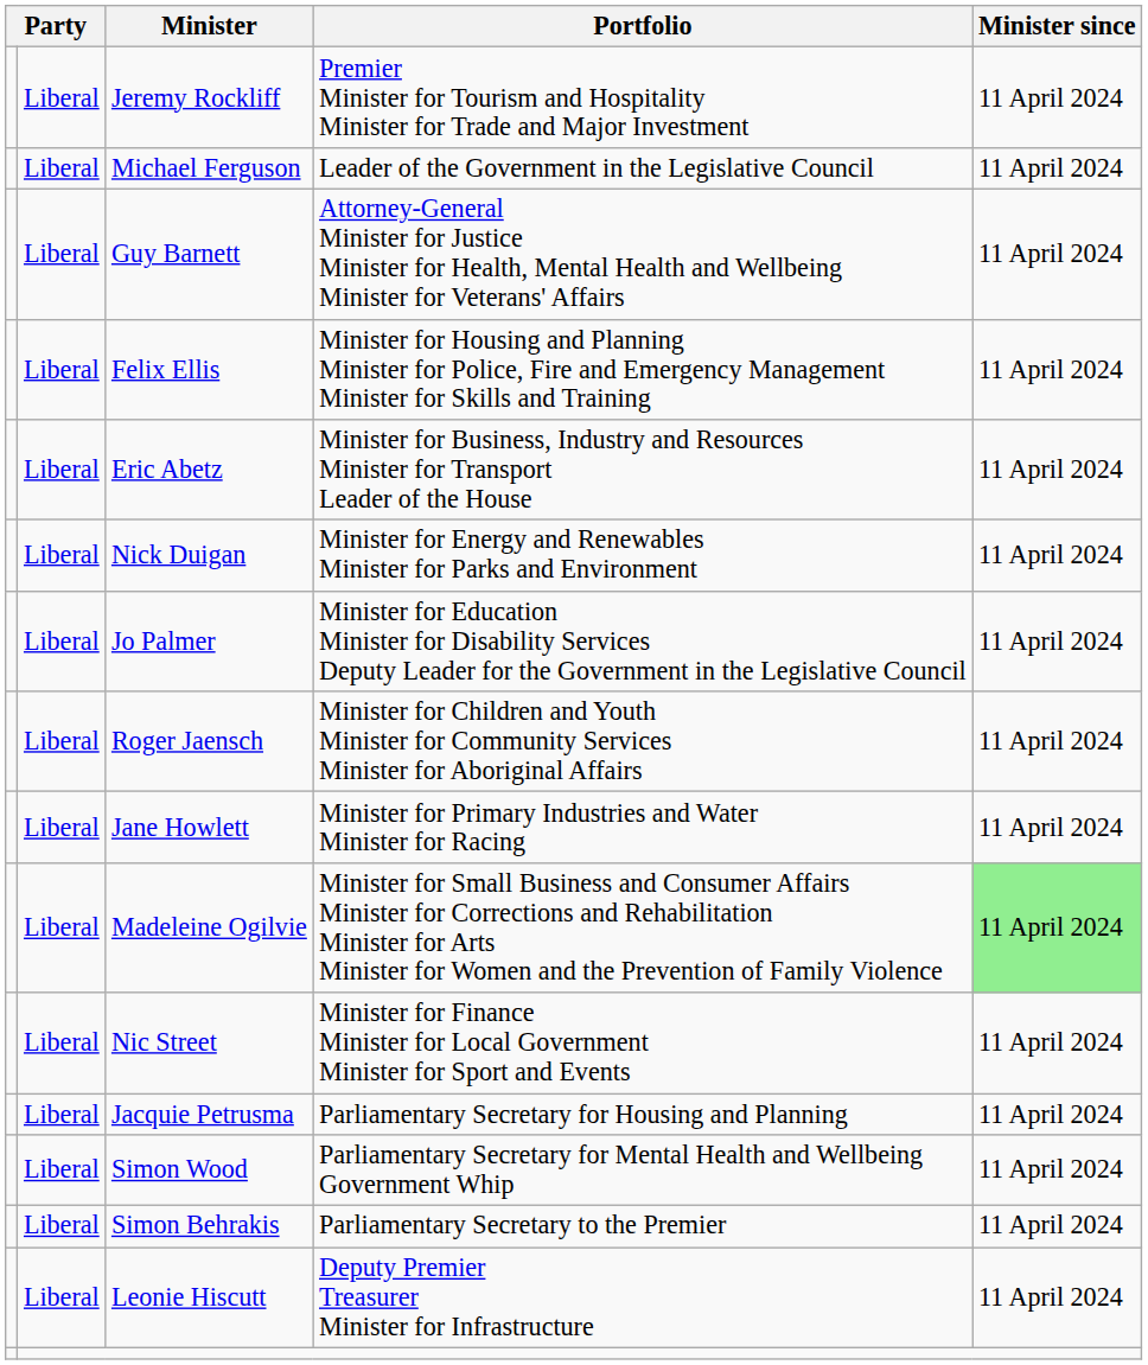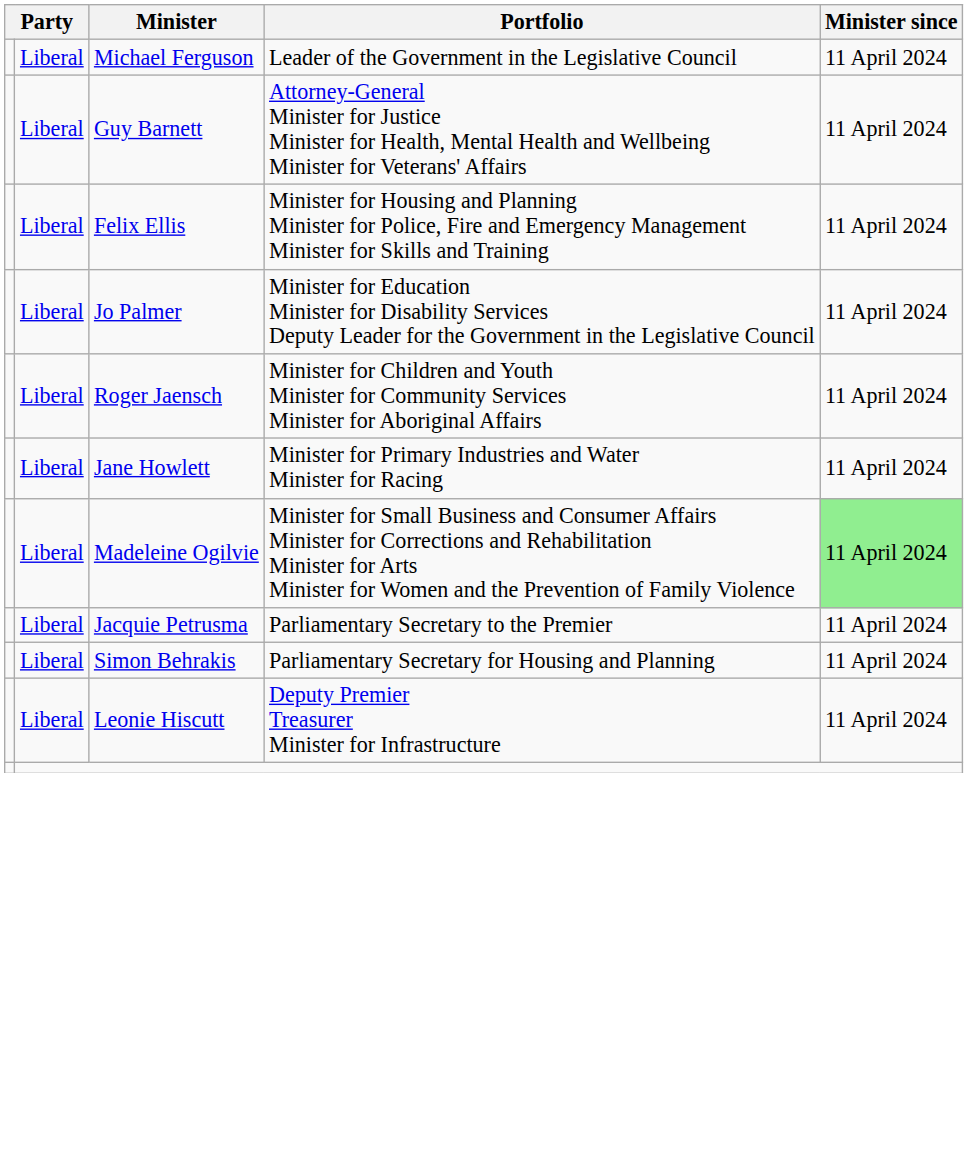- row: Liberal | Jeremy Rockliff | Premier Minister for Tourism and Hospitality Minister for Trade and Major Investment | 11 April 2024
- row: Liberal | Eric Abetz | Minister for Business, Industry and Resources Minister for Transport Leader of the House | 11 April 2024
- row: Liberal | Nick Duigan | Minister for Energy and Renewables Minister for Parks and Environment | 11 April 2024
- row: Liberal | Nic Street | Minister for Finance Minister for Local Government Minister for Sport and Events | 11 April 2024
Jacquie Petrusma | Portfolio: Parliamentary Secretary for Housing and Planning -> Parliamentary Secretary to the Premier
- row: Liberal | Simon Wood | Parliamentary Secretary for Mental Health and Wellbeing Government Whip | 11 April 2024
Simon Behrakis | Portfolio: Parliamentary Secretary to the Premier -> Parliamentary Secretary for Housing and Planning
